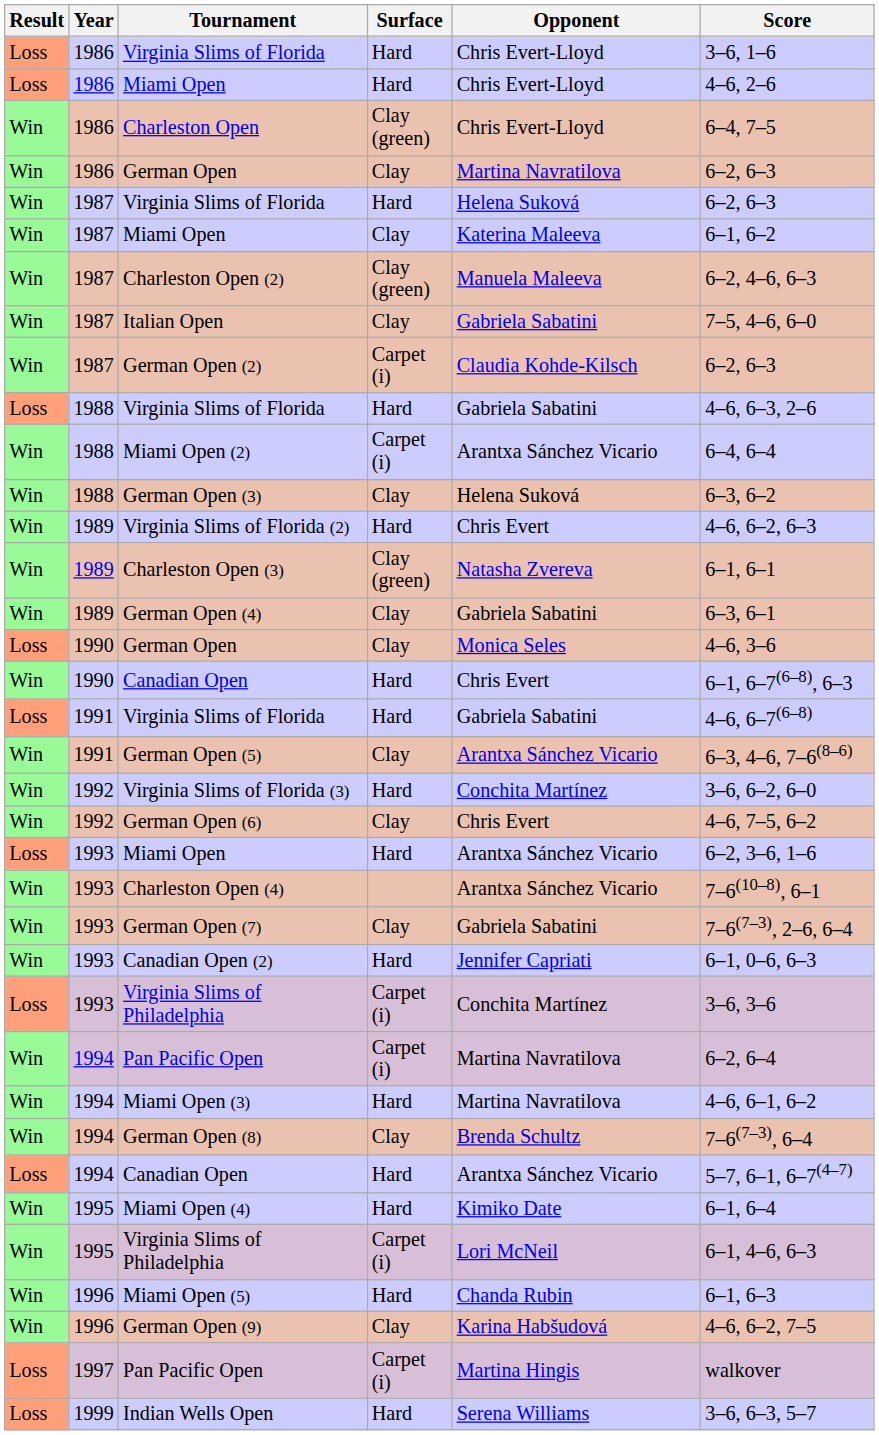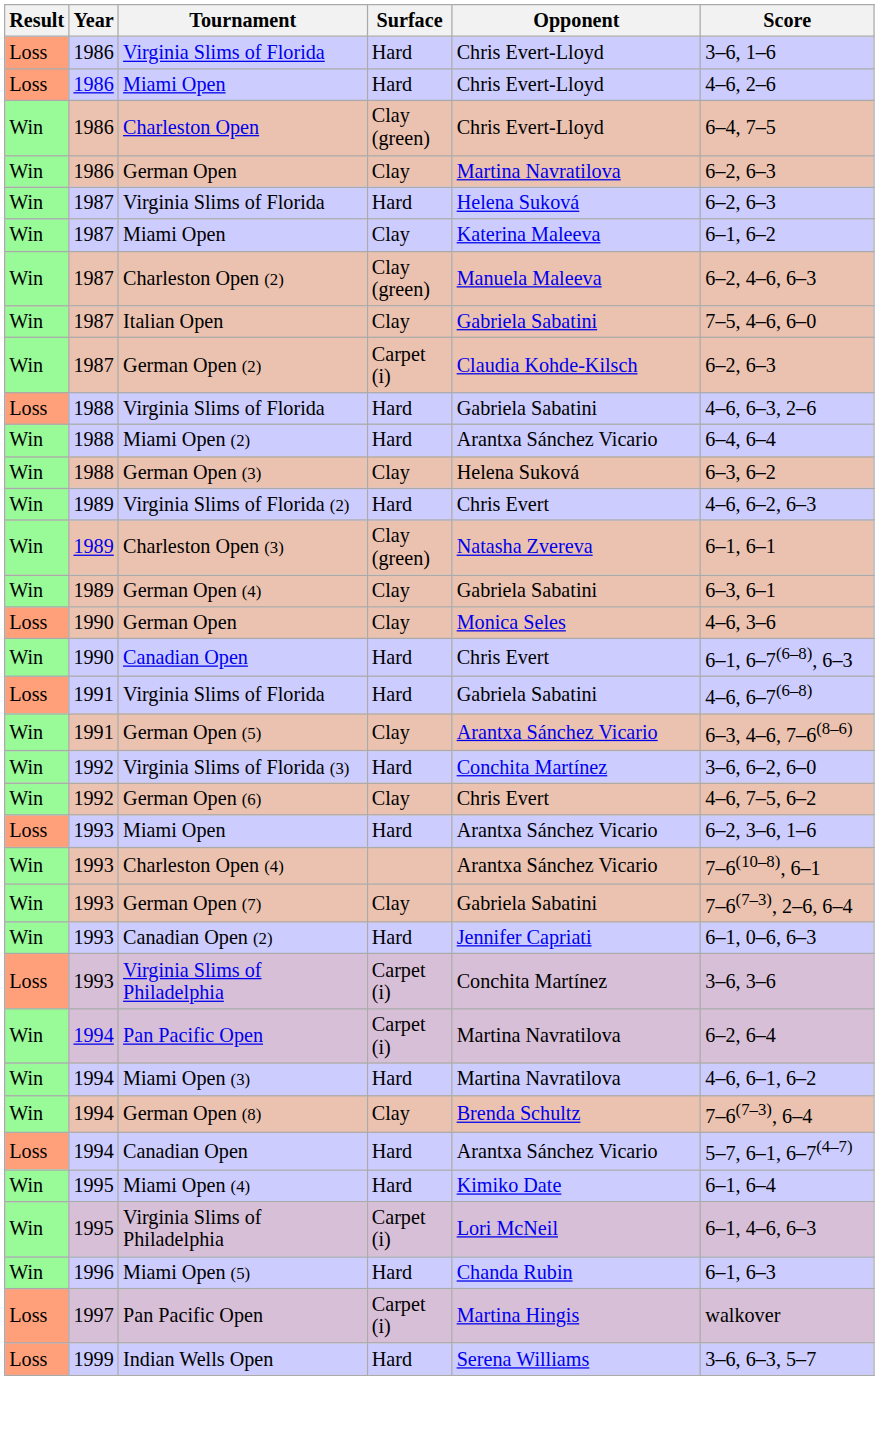Miami Open (2) | Surface: Carpet (i) -> Hard
- row: Win | 1996 | German Open (9) | Clay | Karina Habšudová | 4–6, 6–2, 7–5
